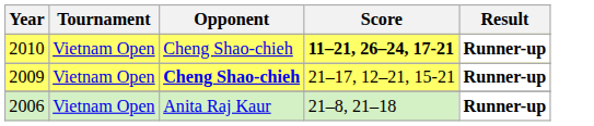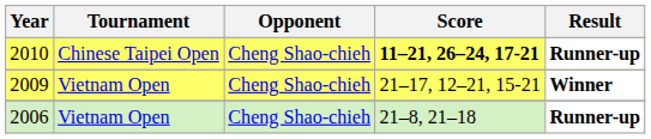2010 | Tournament: Vietnam Open -> Chinese Taipei Open
2009 | Opponent: bold -> normal
2009 | Result: Runner-up -> Winner
2006 | Opponent: Anita Raj Kaur -> Cheng Shao-chieh
